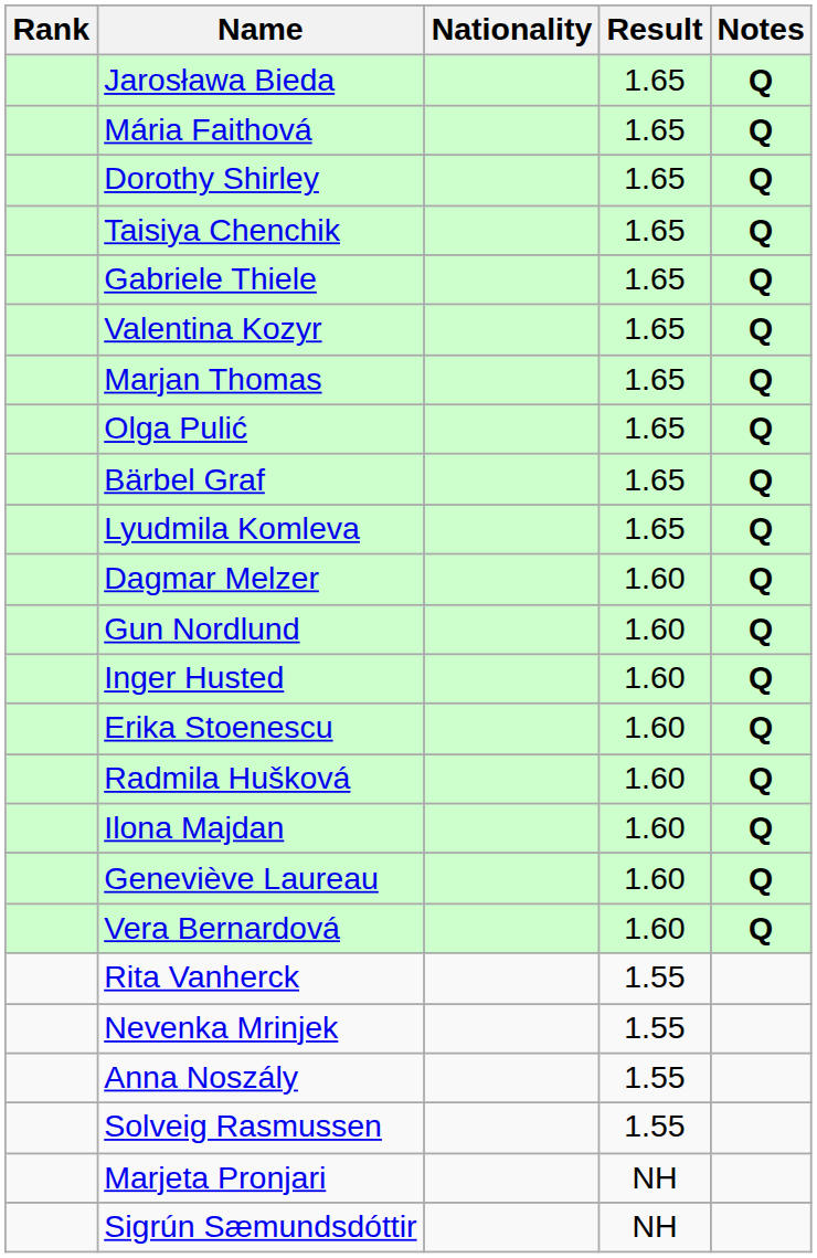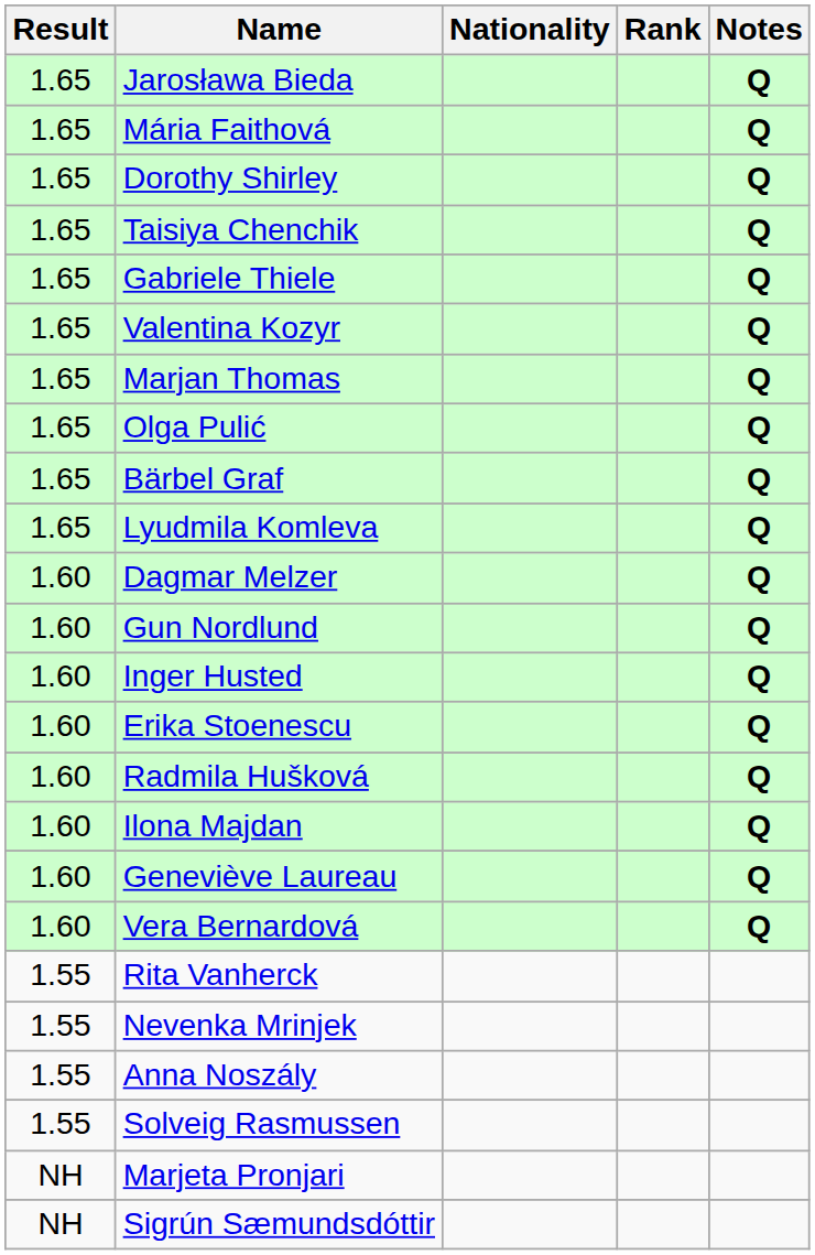columns swapped: Rank <-> Result
